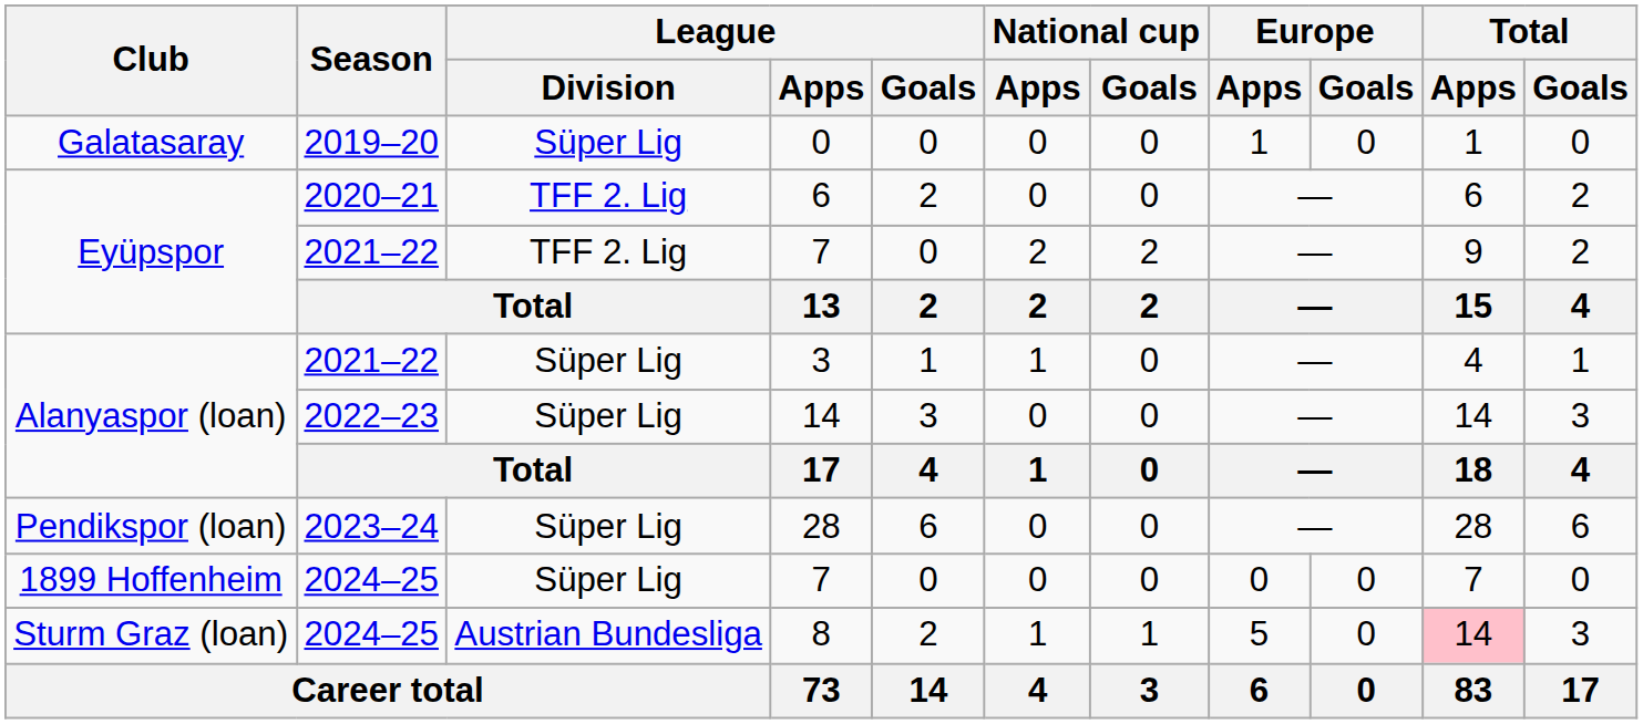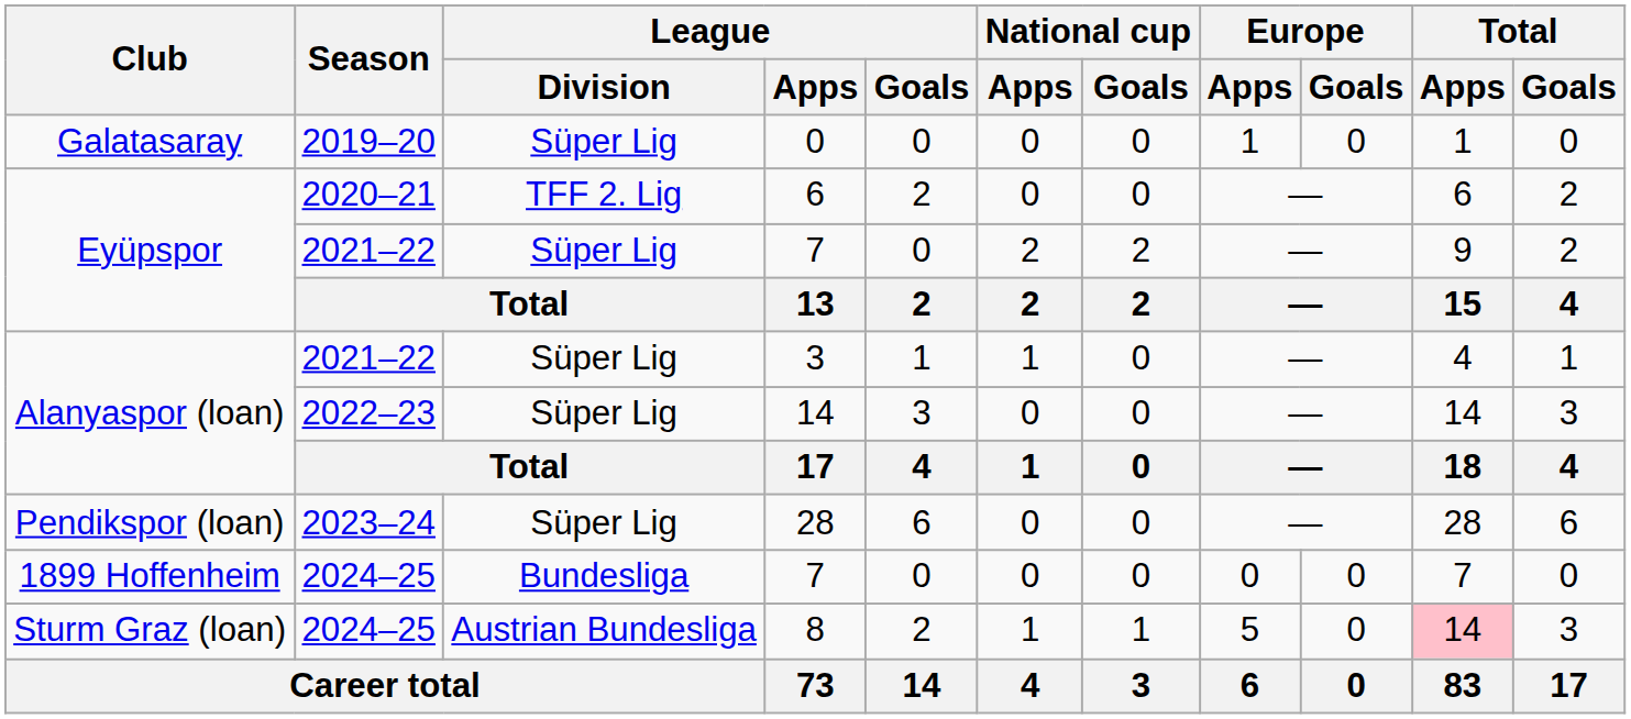Eyüpspor / 7 | League / Division: TFF 2. Lig -> Süper Lig
1899 Hoffenheim / 7 | League / Division: Süper Lig -> Bundesliga
